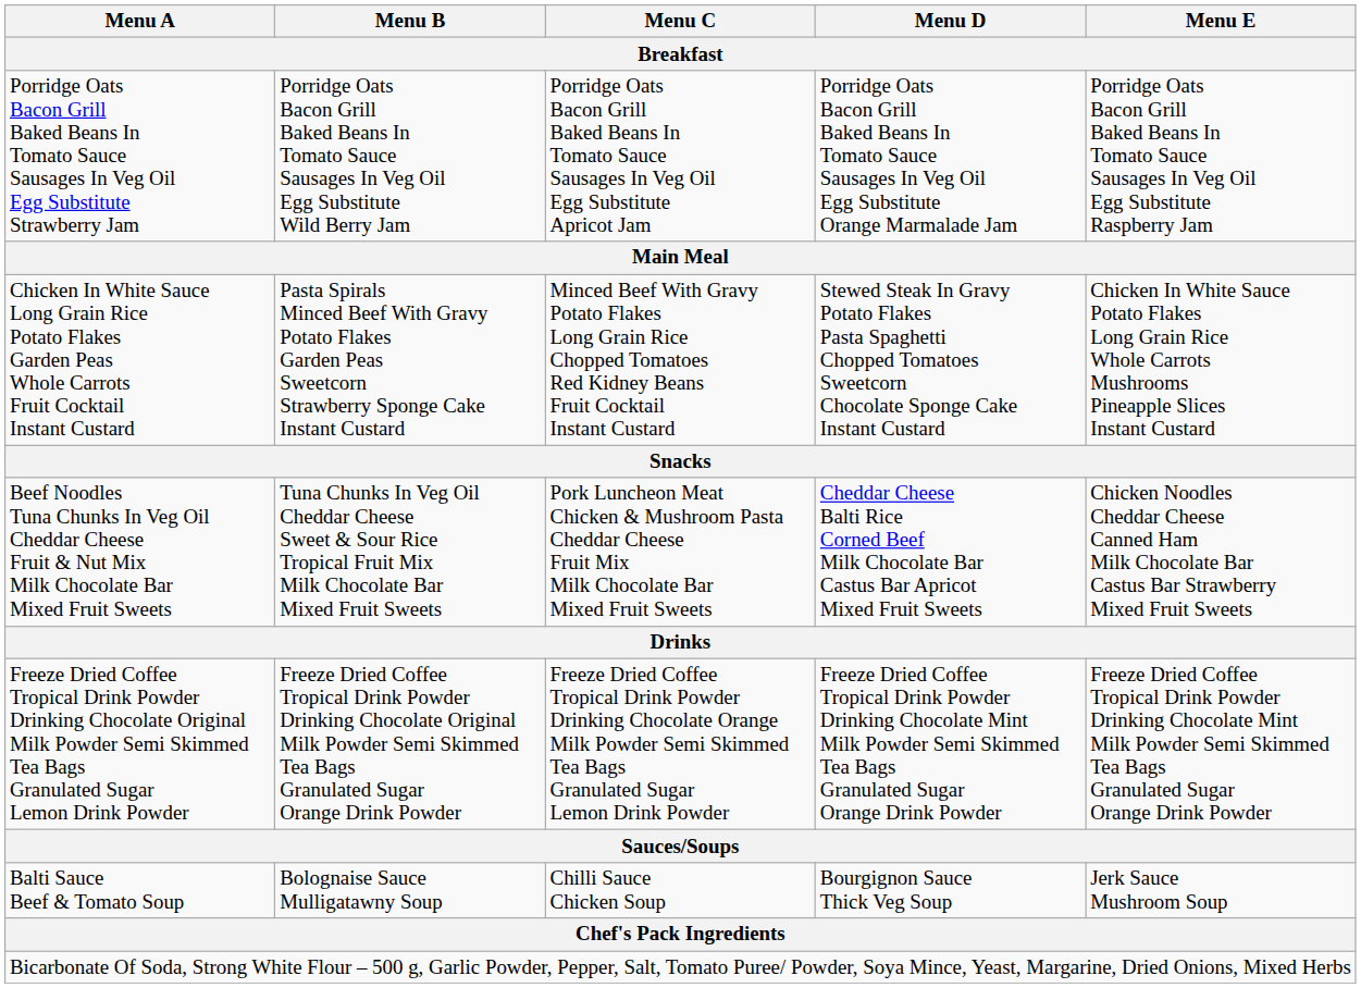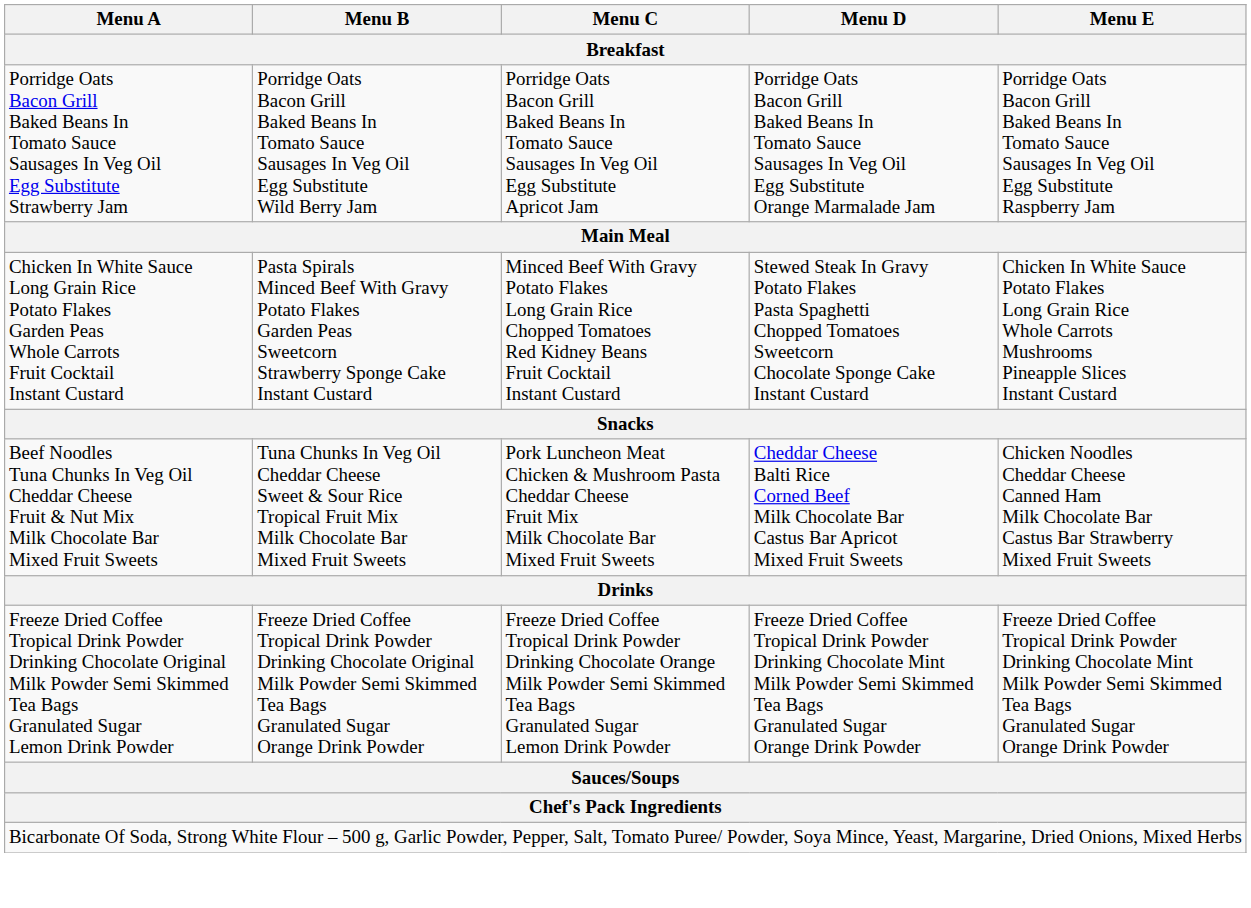- row: Balti Sauce Beef & Tomato Soup | Bolognaise Sauce Mulligatawny Soup | Chilli Sauce Chicken Soup | Bourgignon Sauce Thick Veg Soup | Jerk Sauce Mushroom Soup
